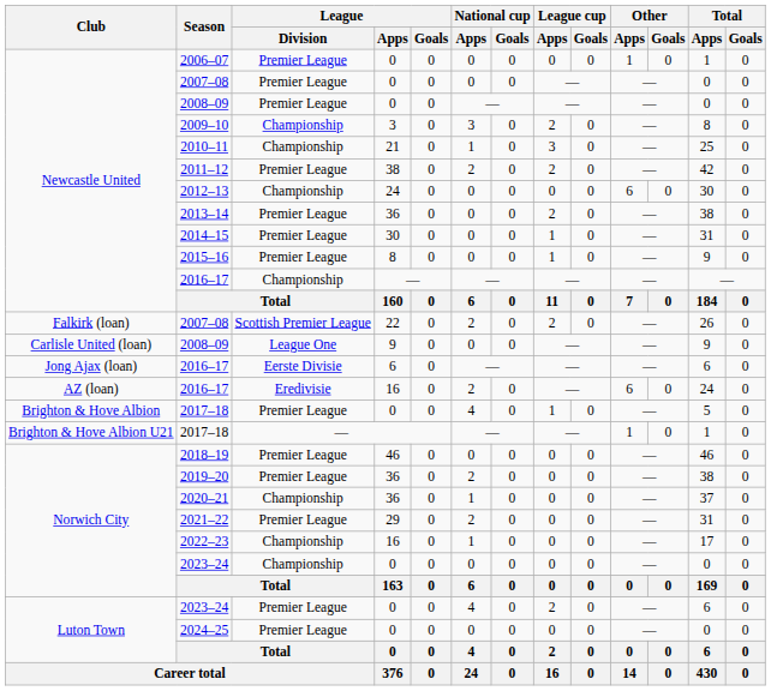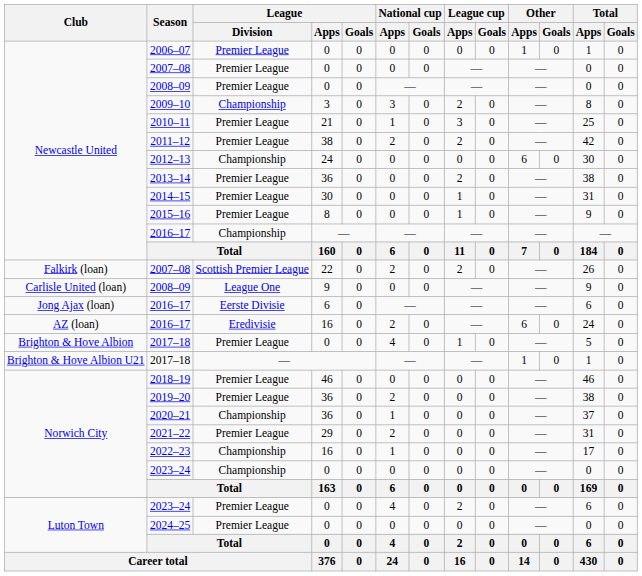2010–11 | League / Division: Championship -> Premier League
